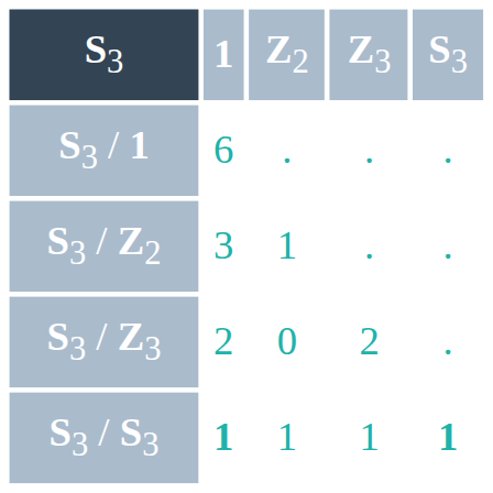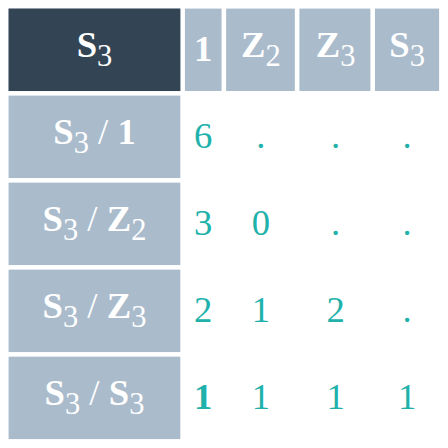S3 / Z2 | column 3: 1 -> 0
S3 / Z3 | column 3: 0 -> 1
S3 / S3 | column 5: bold -> normal
